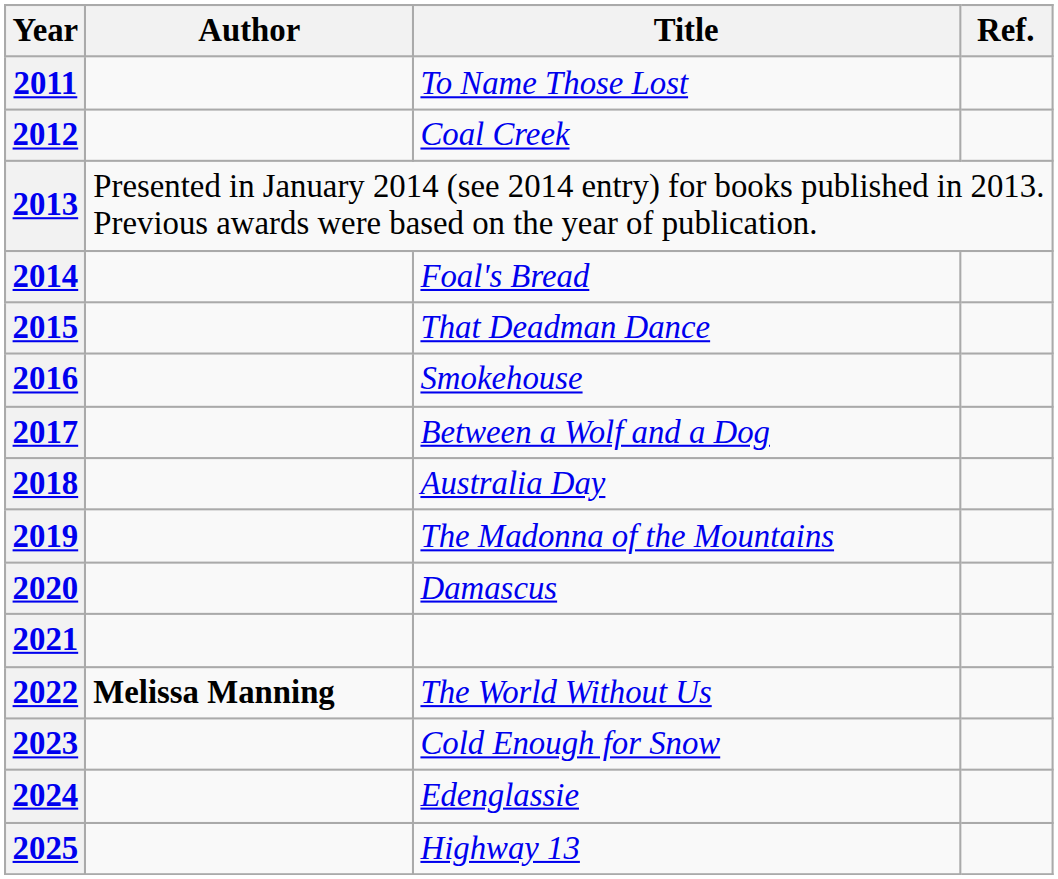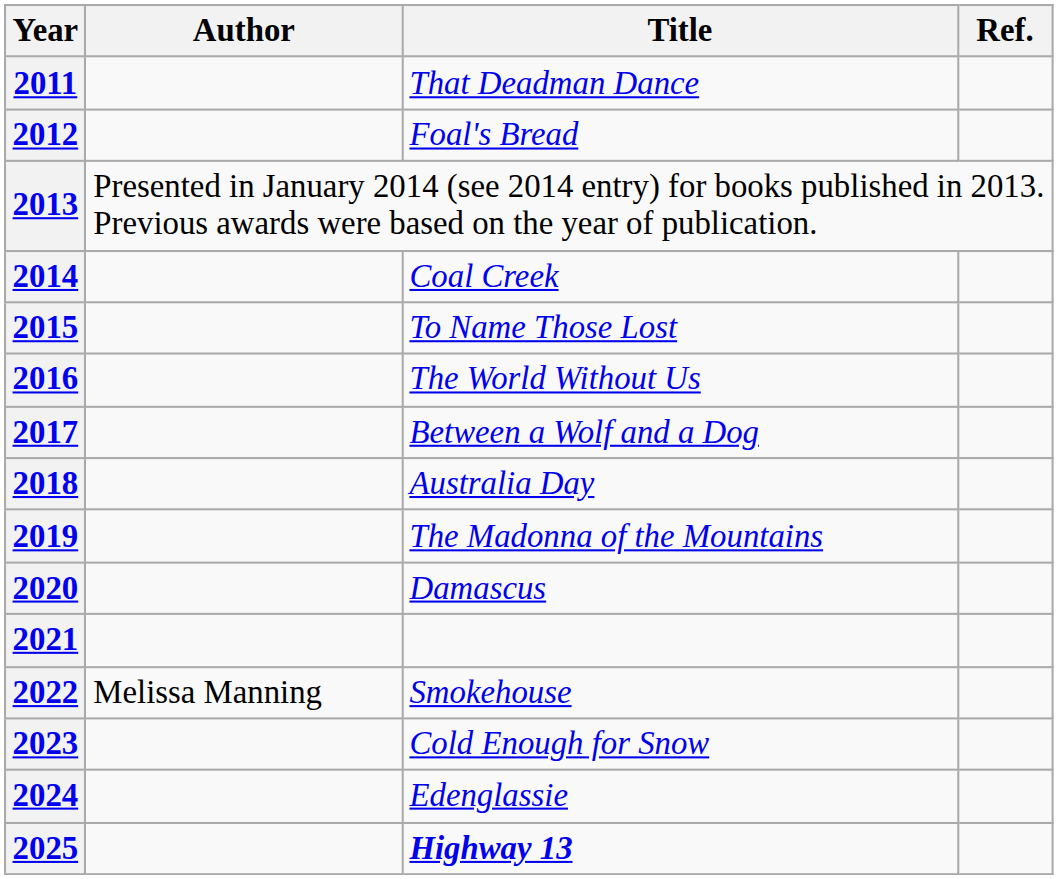2011 | Title: To Name Those Lost -> That Deadman Dance
2012 | Title: Coal Creek -> Foal's Bread
2014 | Title: Foal's Bread -> Coal Creek
2015 | Title: That Deadman Dance -> To Name Those Lost
2016 | Title: Smokehouse -> The World Without Us
2022 | Author: bold -> normal
2022 | Title: The World Without Us -> Smokehouse
2025 | Title: normal -> bold
